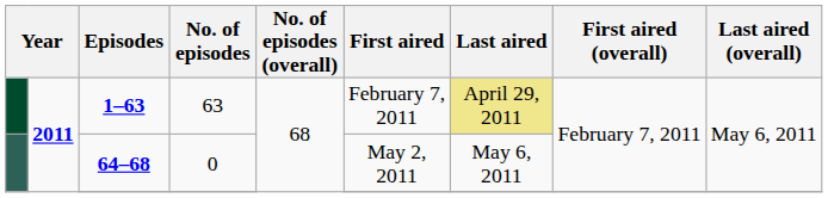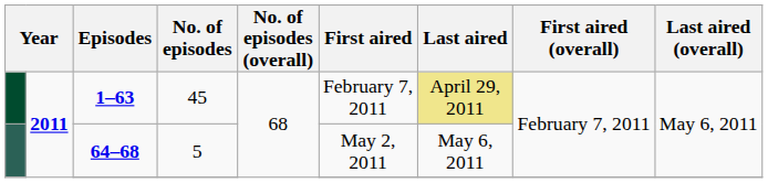1–63 | No. of episodes: 63 -> 45
64–68 | No. of episodes: 0 -> 5
